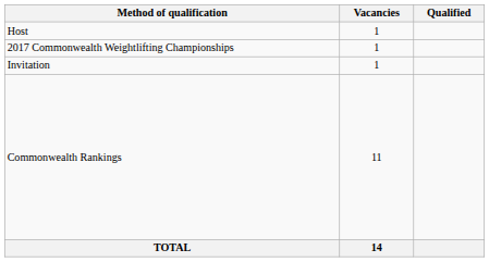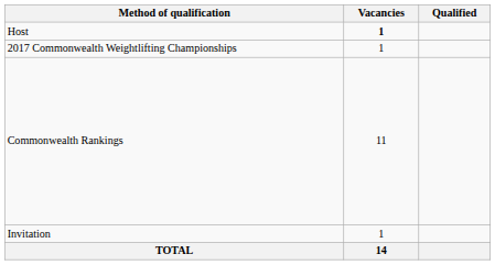Host | Vacancies: normal -> bold
rows swapped: Commonwealth Rankings <-> Invitation
